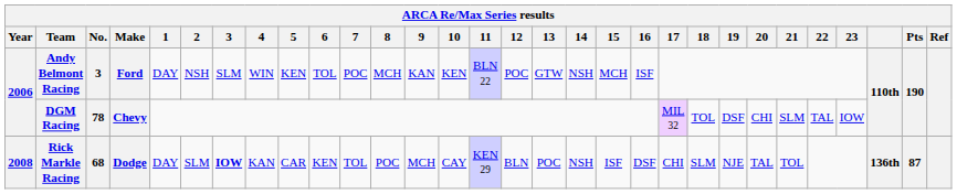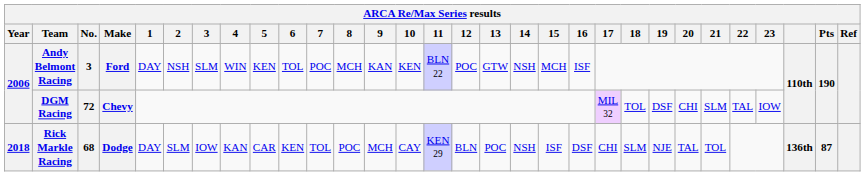DGM Racing | No.: 78 -> 72
Rick Markle Racing | Year: 2008 -> 2018
Rick Markle Racing | 3: bold -> normal
